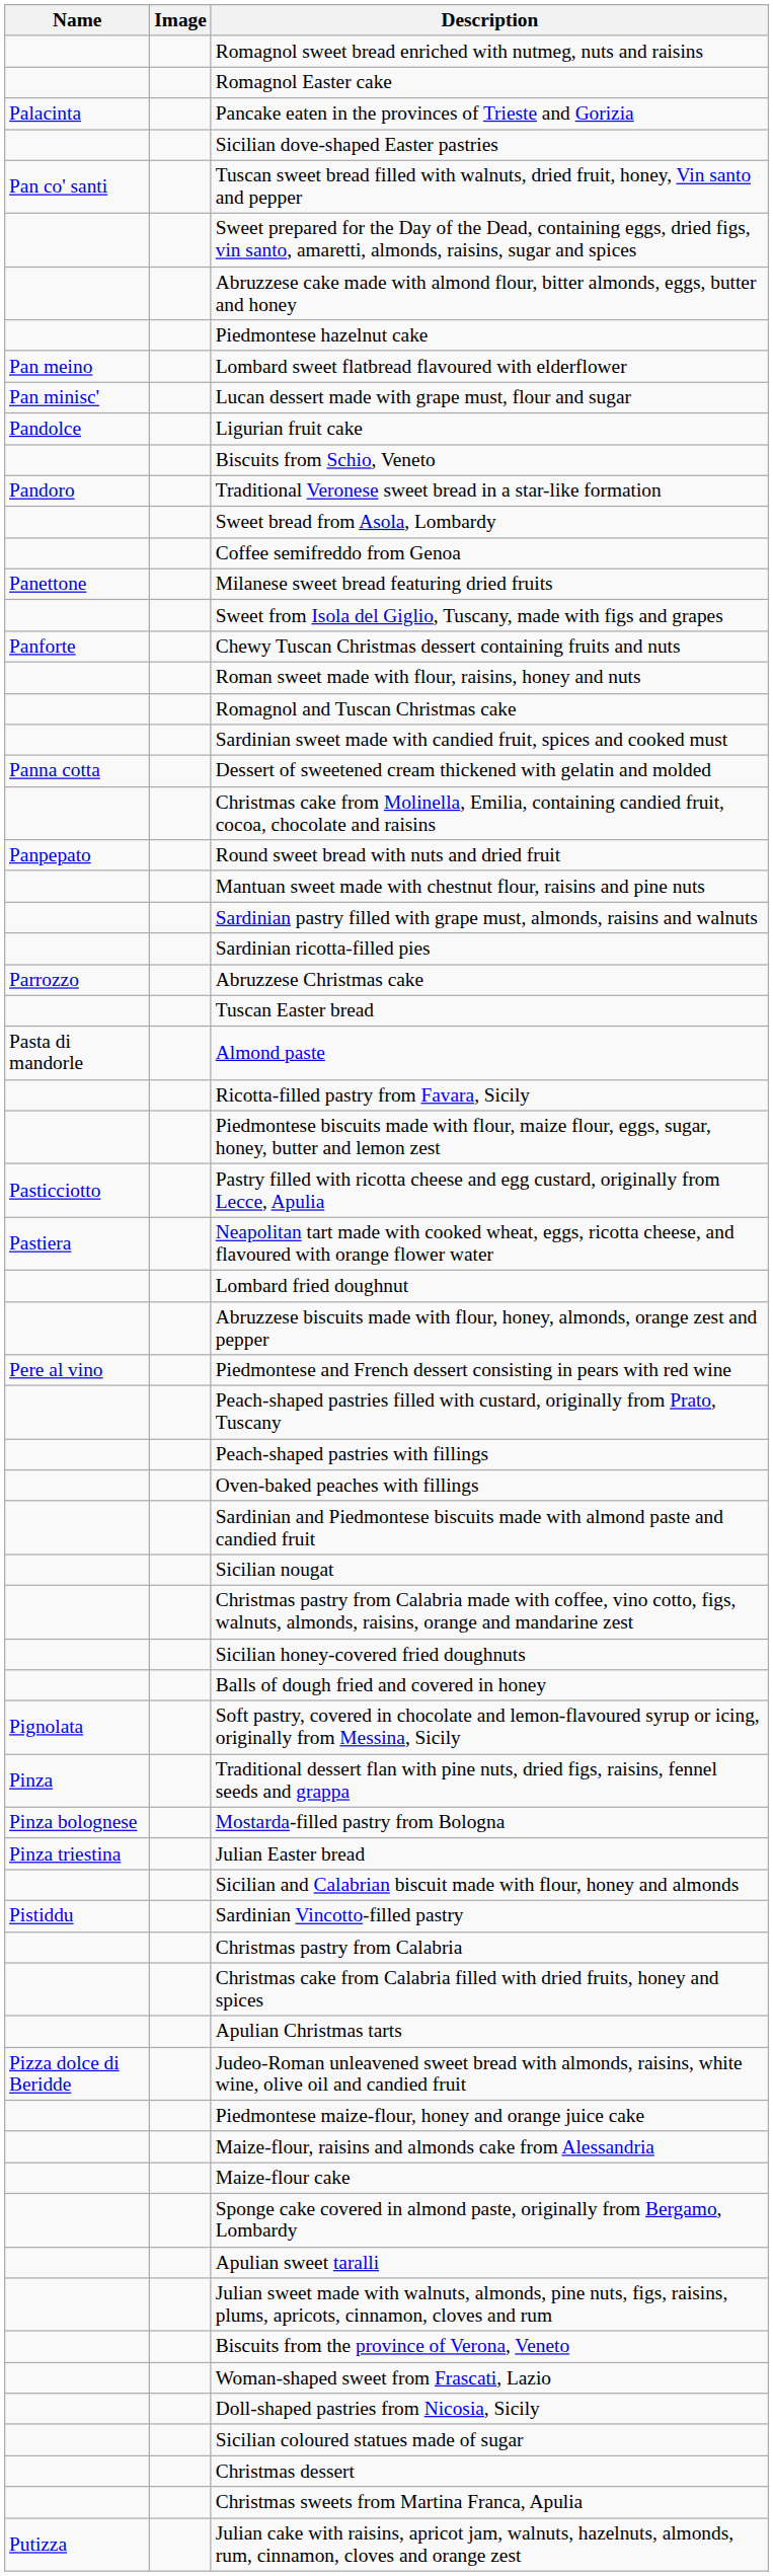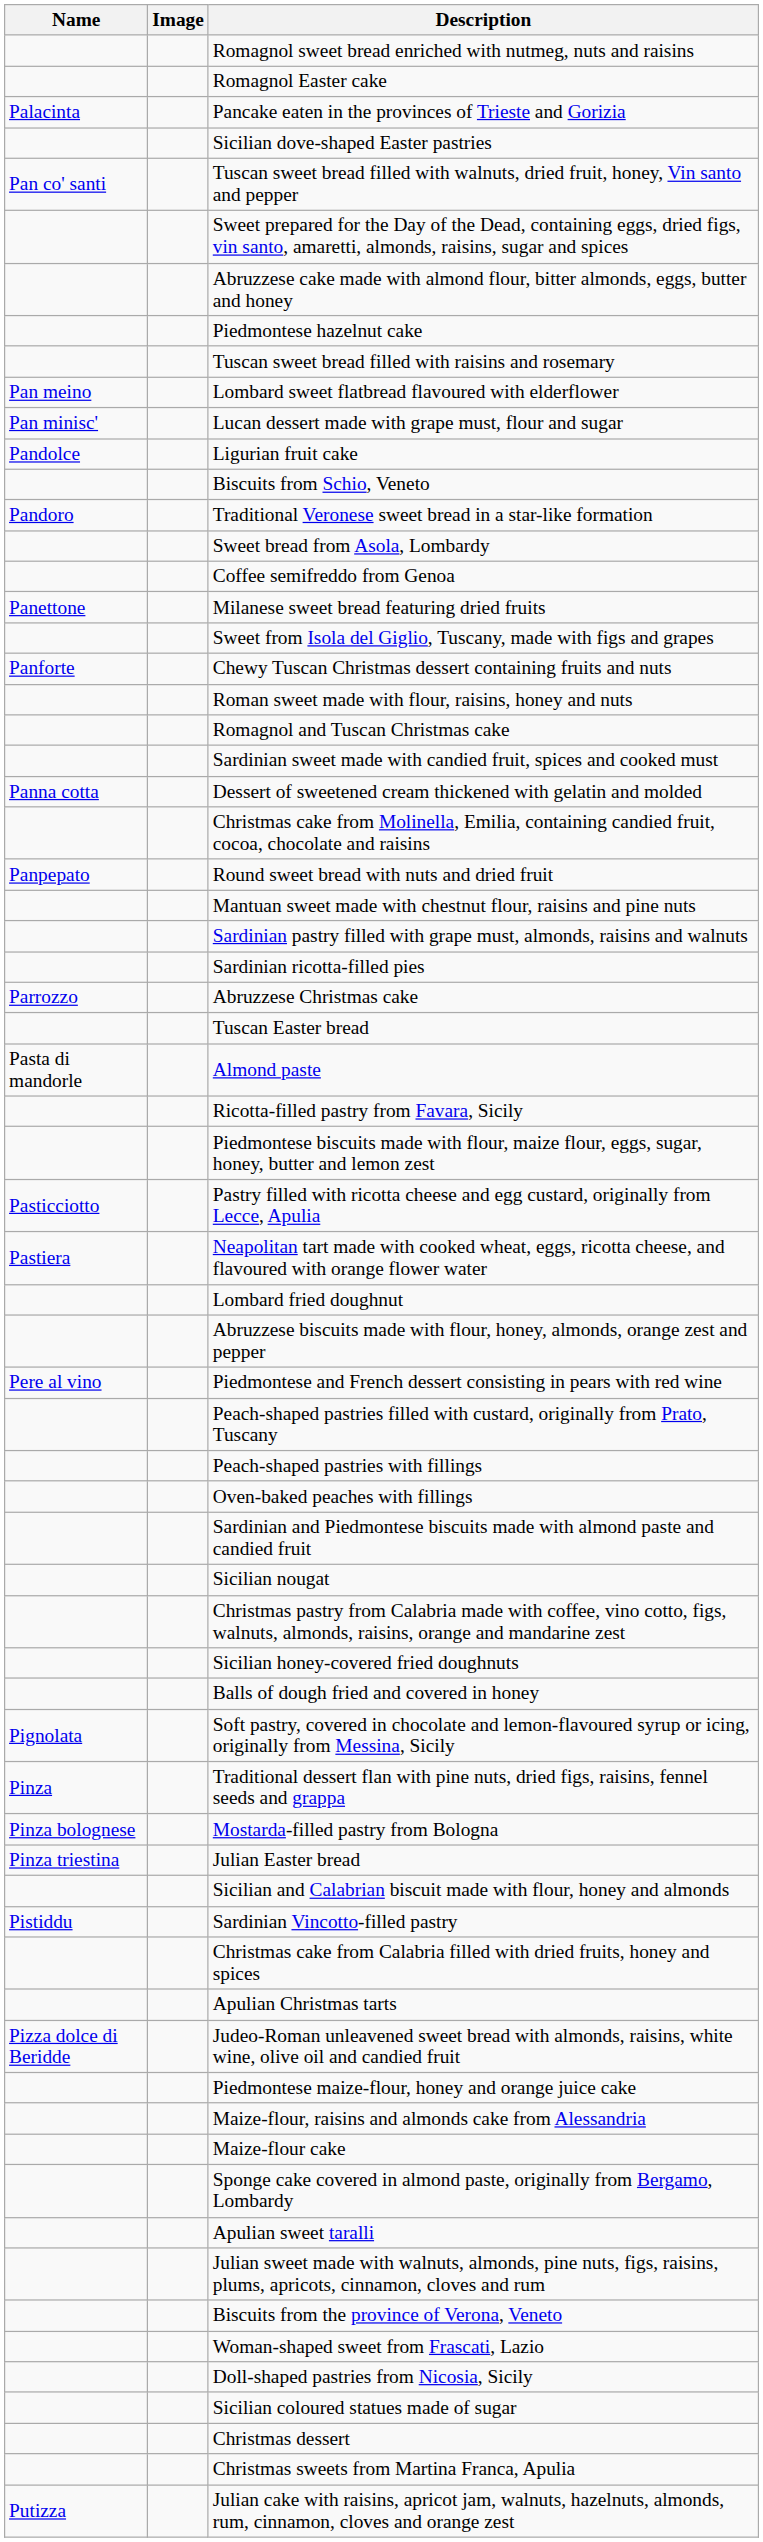+ row: Tuscan sweet bread filled with raisins and rosemary
- row: Christmas pastry from Calabria
